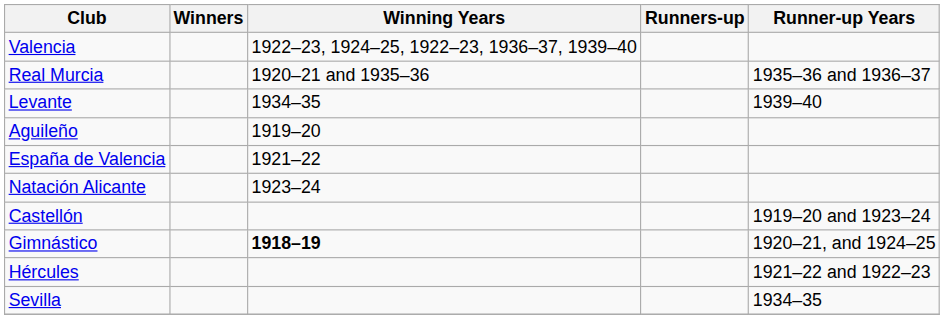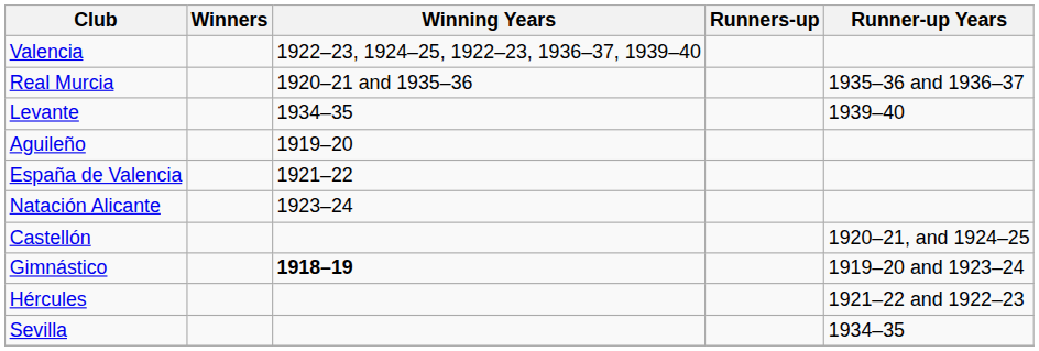Castellón | Runner-up Years: 1919–20 and 1923–24 -> 1920–21, and 1924–25
Gimnástico | Runner-up Years: 1920–21, and 1924–25 -> 1919–20 and 1923–24
